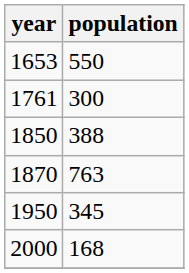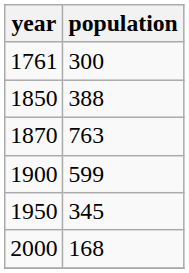- row: 1653 | 550
+ row: 1900 | 599
